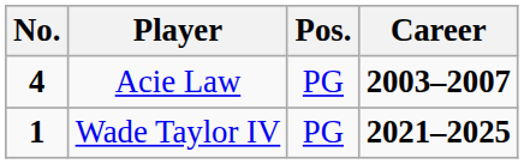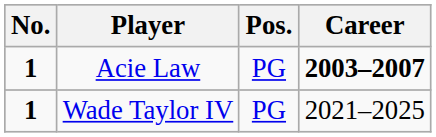Acie Law | No.: 4 -> 1
Wade Taylor IV | Career: bold -> normal
